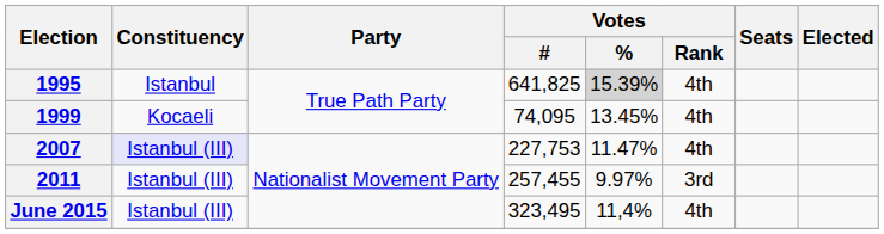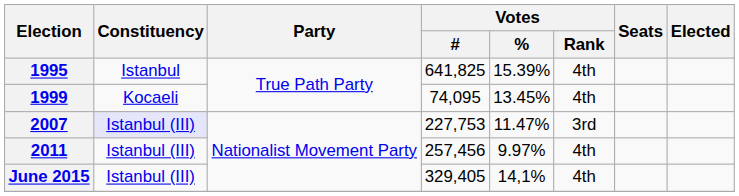1995 | Votes / %: lightgrey background -> no background
2007 | Votes / Rank: 4th -> 3rd
2011 | Votes / #: 257,455 -> 257,456
2011 | Votes / Rank: 3rd -> 4th
June 2015 | Votes / #: 323,495 -> 329,405
June 2015 | Votes / %: 11,4% -> 14,1%
